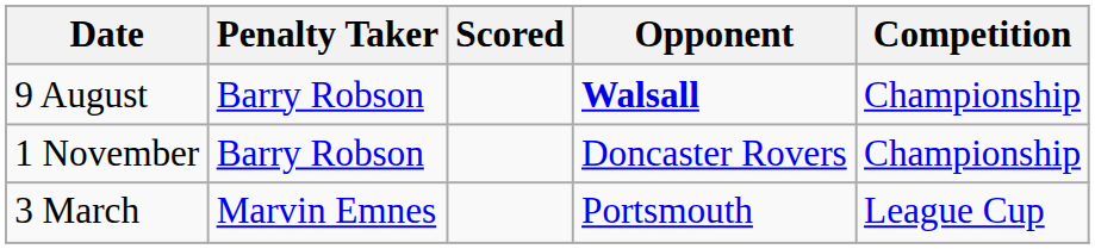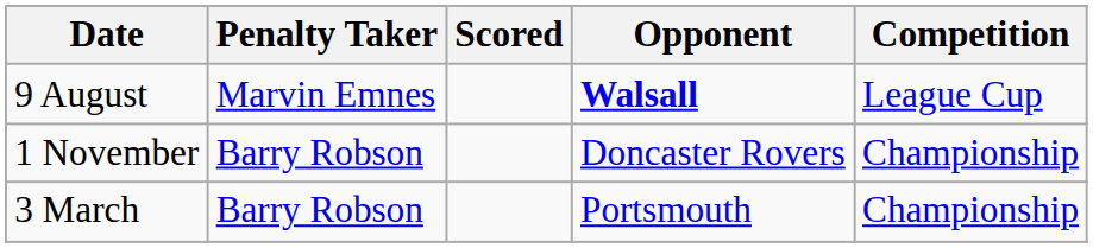9 August | Penalty Taker: Barry Robson -> Marvin Emnes
9 August | Competition: Championship -> League Cup
3 March | Penalty Taker: Marvin Emnes -> Barry Robson
3 March | Competition: League Cup -> Championship
